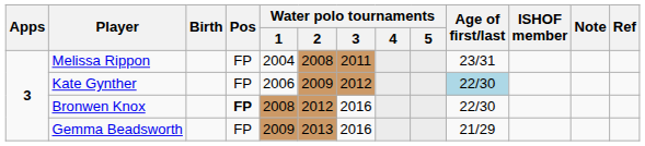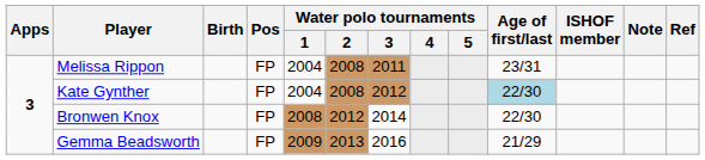Kate Gynther | Water polo tournaments / 1: 2006 -> 2004
Kate Gynther | Water polo tournaments / 2: 2009 -> 2008
Bronwen Knox | Pos: bold -> normal
Bronwen Knox | Water polo tournaments / 3: 2016 -> 2014
